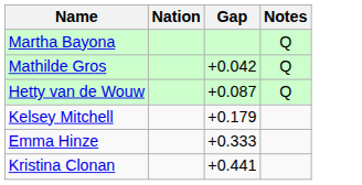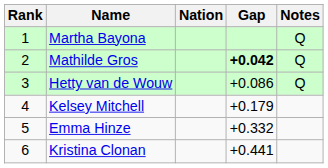+ column: Rank | 1 | 2 | 3 | 4 | 5 | 6
Mathilde Gros | Gap: normal -> bold
Hetty van de Wouw | Gap: +0.087 -> +0.086
Emma Hinze | Gap: +0.333 -> +0.332
